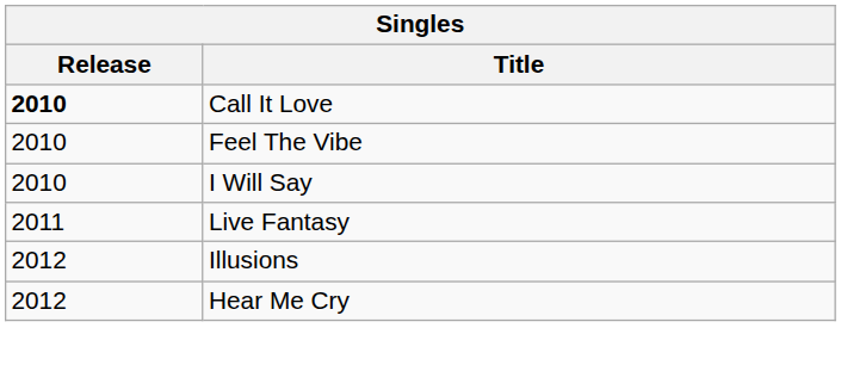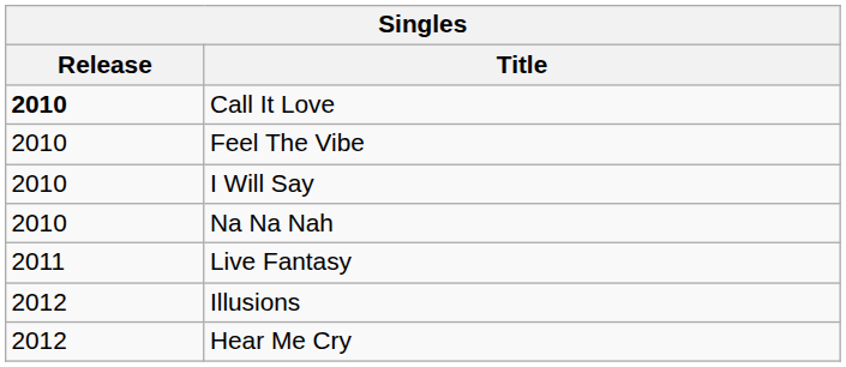+ row: 2010 | Na Na Nah
